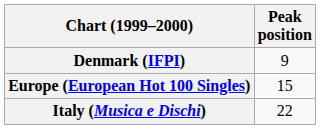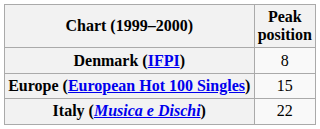Denmark (IFPI) | Peak position: 9 -> 8
